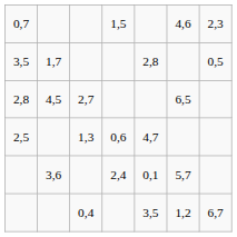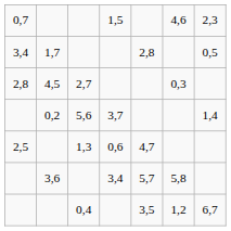1,7 | column 1: 3,5 -> 3,4
4,5 | column 6: 6,5 -> 0,3
+ row: 0,2 | 5,6 | 3,7 | 1,4
3,6 | column 4: 2,4 -> 3,4
3,6 | column 5: 0,1 -> 5,7
3,6 | column 6: 5,7 -> 5,8
